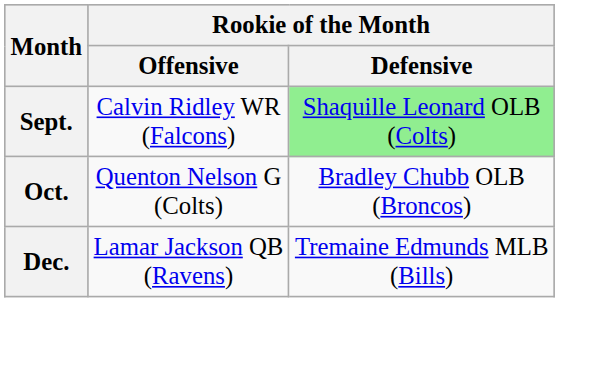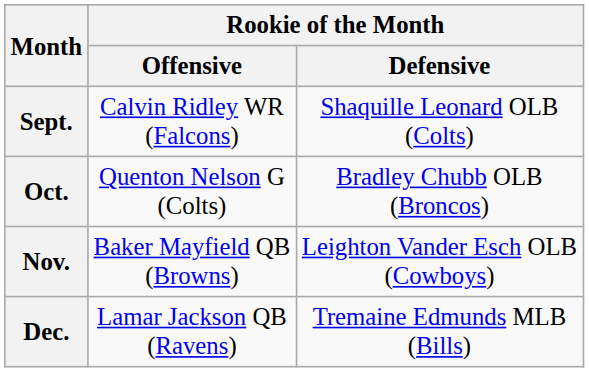Sept. | Rookie of the Month / Defensive: lightgreen background -> no background
+ row: Nov. | Baker Mayfield QB (Browns) | Leighton Vander Esch OLB (Cowboys)
